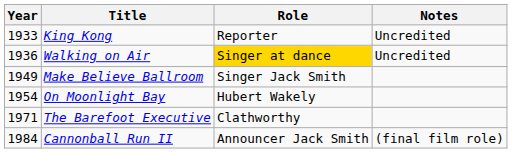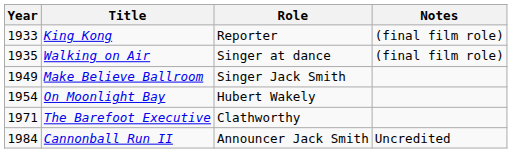King Kong | Notes: Uncredited -> (final film role)
Walking on Air | Year: 1936 -> 1935
Walking on Air | Role: gold background -> no background
Walking on Air | Notes: Uncredited -> (final film role)
Cannonball Run II | Notes: (final film role) -> Uncredited
